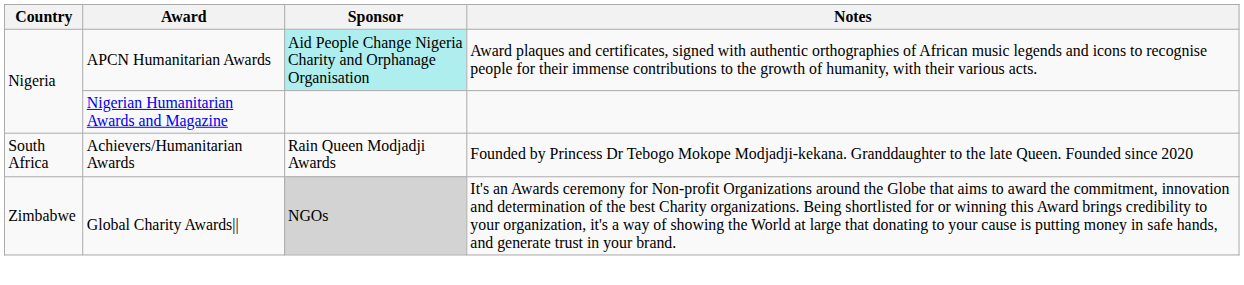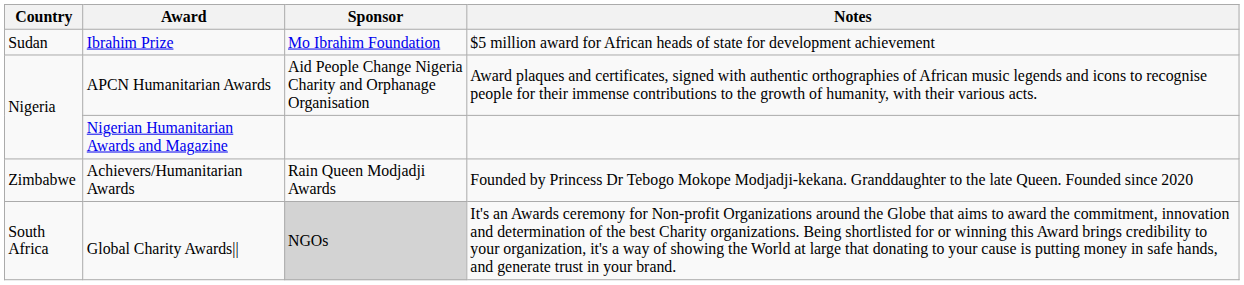+ row: Sudan | Ibrahim Prize | Mo Ibrahim Foundation | $5 million award for African heads of state for development achievement
APCN Humanitarian Awards | Sponsor: paleturquoise background -> no background
Achievers/Humanitarian Awards | Country: South Africa -> Zimbabwe
Global Charity Awards|| | Country: Zimbabwe -> South Africa
